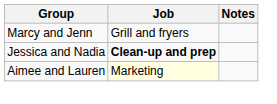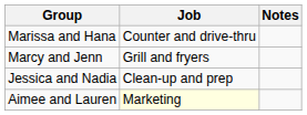+ row: Marissa and Hana | Counter and drive-thru
Jessica and Nadia | Job: bold -> normal
